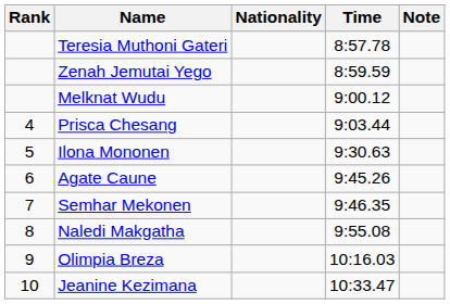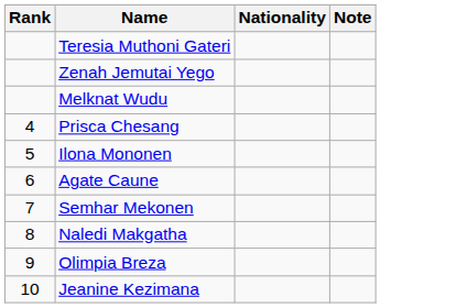- column: Time | 8:57.78 | 8:59.59 | 9:00.12 | 9:03.44 | 9:30.63 | 9:45.26 | 9:46.35 | 9:55.08 | 10:16.03 | 10:33.47
